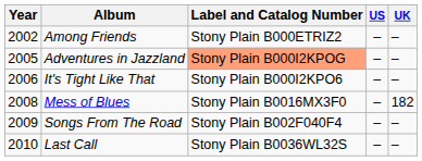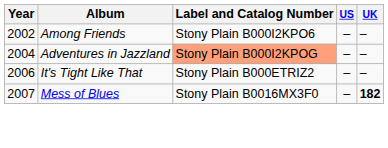Among Friends | Label and Catalog Number: Stony Plain B000ETRIZ2 -> Stony Plain B000I2KPO6
Adventures in Jazzland | Year: 2005 -> 2004
It's Tight Like That | Label and Catalog Number: Stony Plain B000I2KPO6 -> Stony Plain B000ETRIZ2
Mess of Blues | Year: 2008 -> 2007
Mess of Blues | UK: normal -> bold
- row: 2009 | Songs From The Road | Stony Plain B002F040F4 | – | –
- row: 2010 | Last Call | Stony Plain B0036WL32S | – | –
